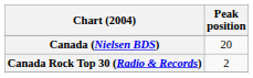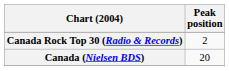rows swapped: Canada (Nielsen BDS) <-> Canada Rock Top 30 (Radio & Records)
